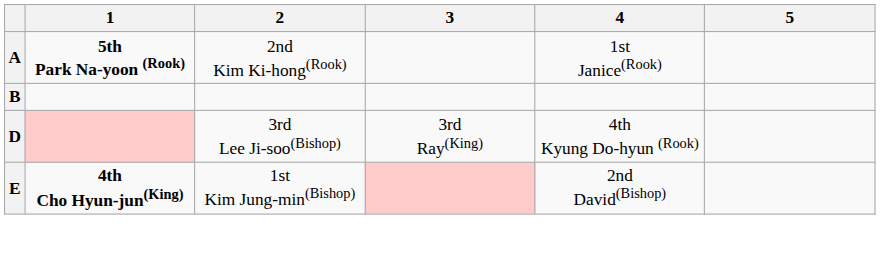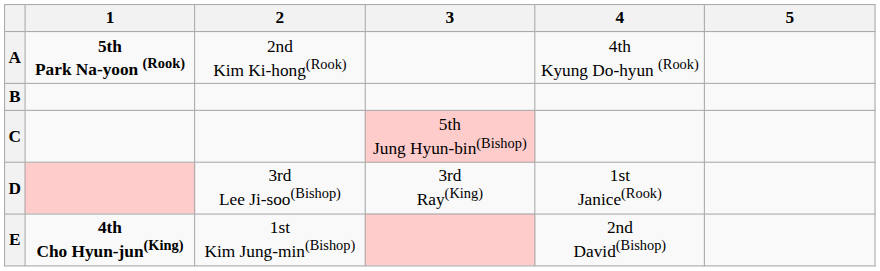A | 4: 1st Janice(Rook) -> 4th Kyung Do-hyun (Rook)
+ row: C | 5th Jung Hyun-bin(Bishop)
D | 4: 4th Kyung Do-hyun (Rook) -> 1st Janice(Rook)
